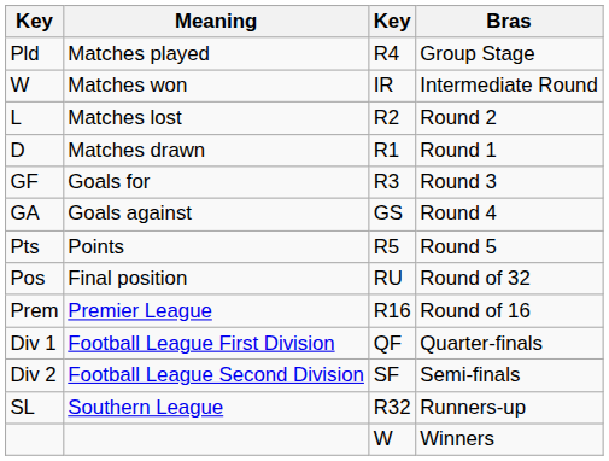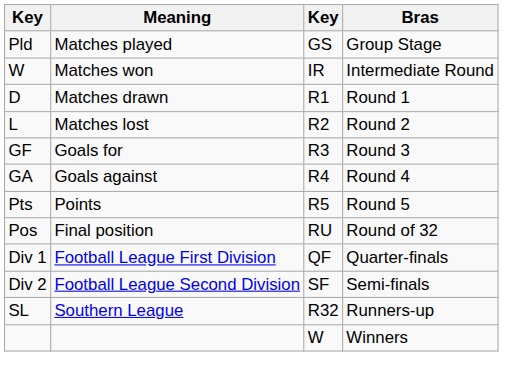Pld | column 3: R4 -> GS
rows swapped: D <-> L
GA | column 3: GS -> R4
- row: Prem | Premier League | R16 | Round of 16
